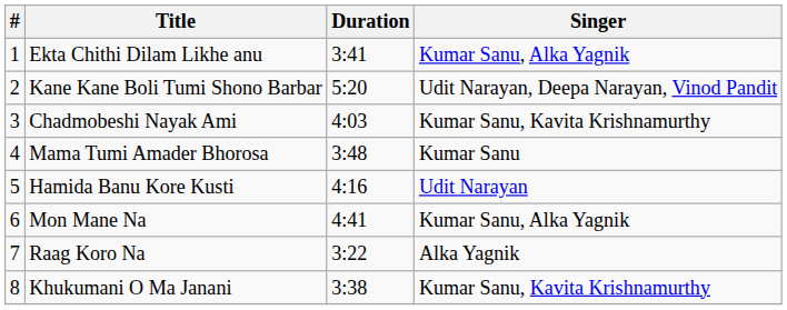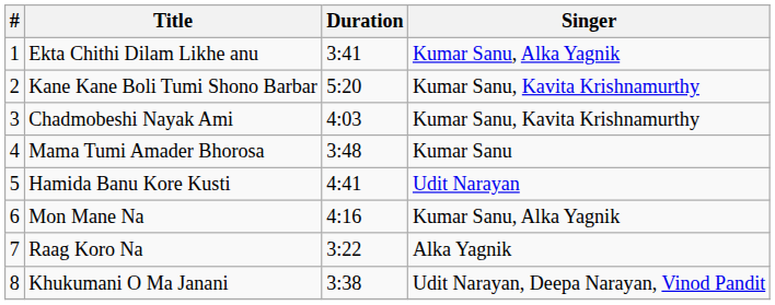Kane Kane Boli Tumi Shono Barbar | Singer: Udit Narayan, Deepa Narayan, Vinod Pandit -> Kumar Sanu, Kavita Krishnamurthy
Hamida Banu Kore Kusti | Duration: 4:16 -> 4:41
Mon Mane Na | Duration: 4:41 -> 4:16
Khukumani O Ma Janani | Singer: Kumar Sanu, Kavita Krishnamurthy -> Udit Narayan, Deepa Narayan, Vinod Pandit
